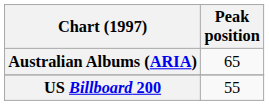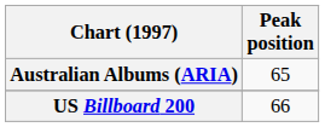US Billboard 200 | Peak position: 55 -> 66
